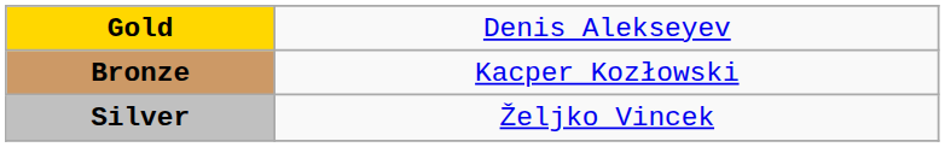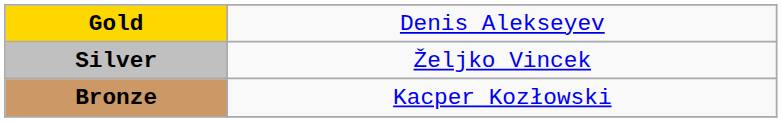rows swapped: Silver <-> Bronze
